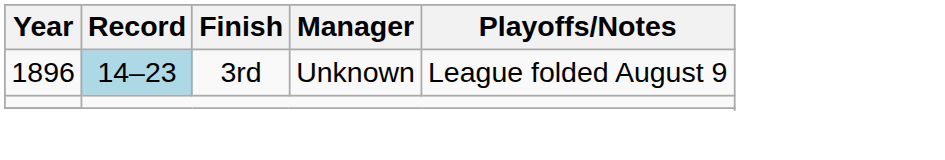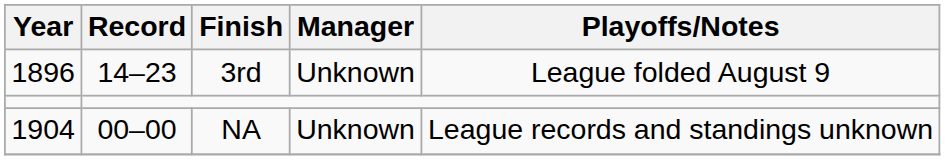3rd | Record: lightblue background -> no background
+ row: 1904 | 00–00 | NA | Unknown | League records and standings unknown
